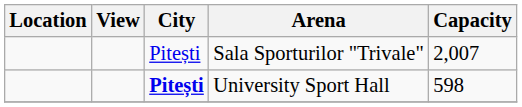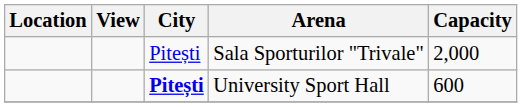Sala Sporturilor "Trivale" | Capacity: 2,007 -> 2,000
University Sport Hall | Capacity: 598 -> 600
